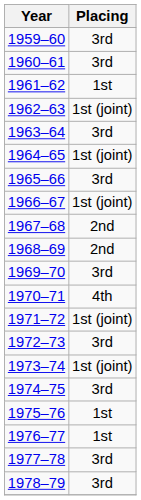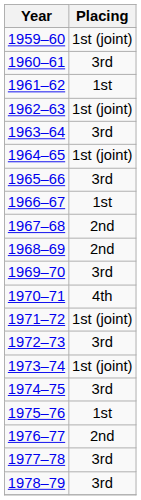1959–60 | Placing: 3rd -> 1st (joint)
1966–67 | Placing: 1st (joint) -> 1st
1976–77 | Placing: 1st -> 2nd
